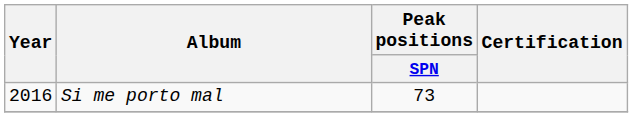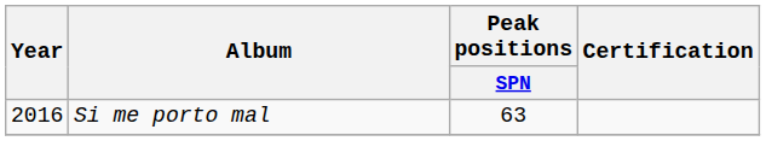Si me porto mal | Peak positions / SPN: 73 -> 63
